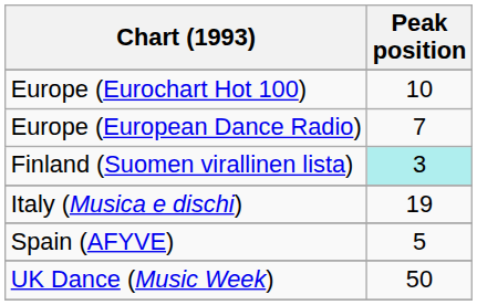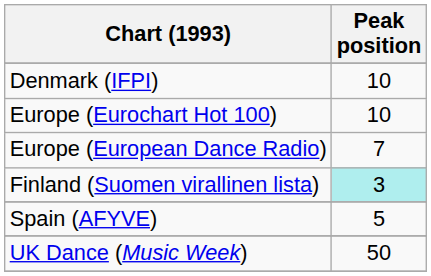+ row: Denmark (IFPI) | 10
- row: Italy (Musica e dischi) | 19
